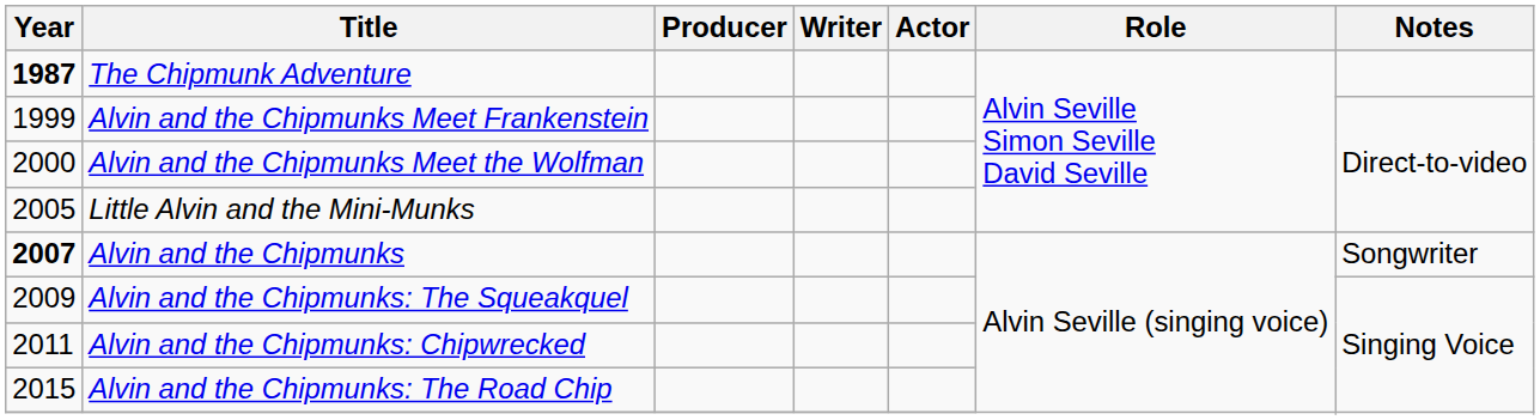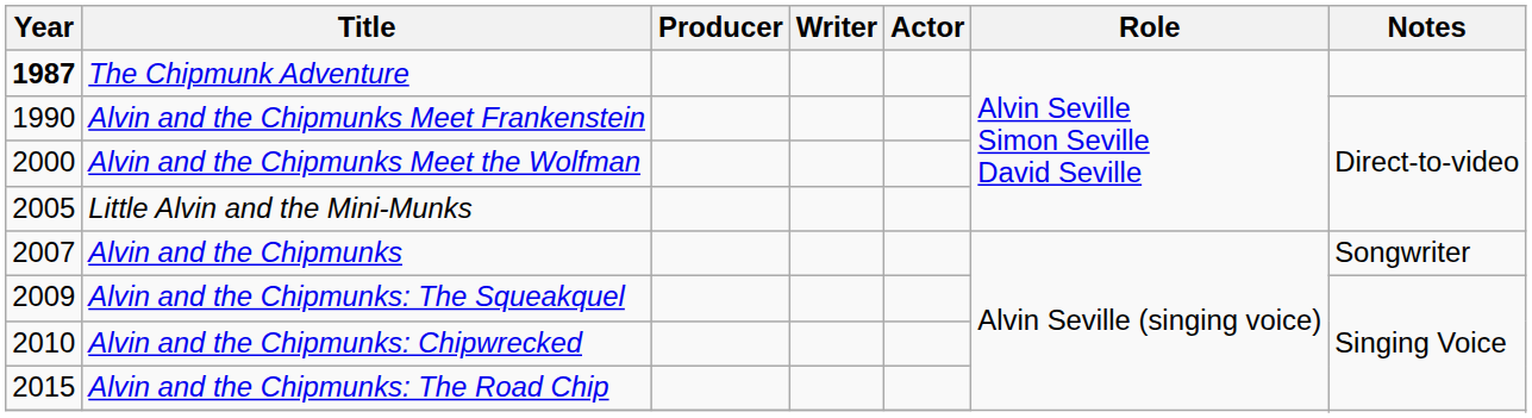Alvin and the Chipmunks Meet Frankenstein | Year: 1999 -> 1990
Alvin and the Chipmunks | Year: bold -> normal
Alvin and the Chipmunks: Chipwrecked | Year: 2011 -> 2010
